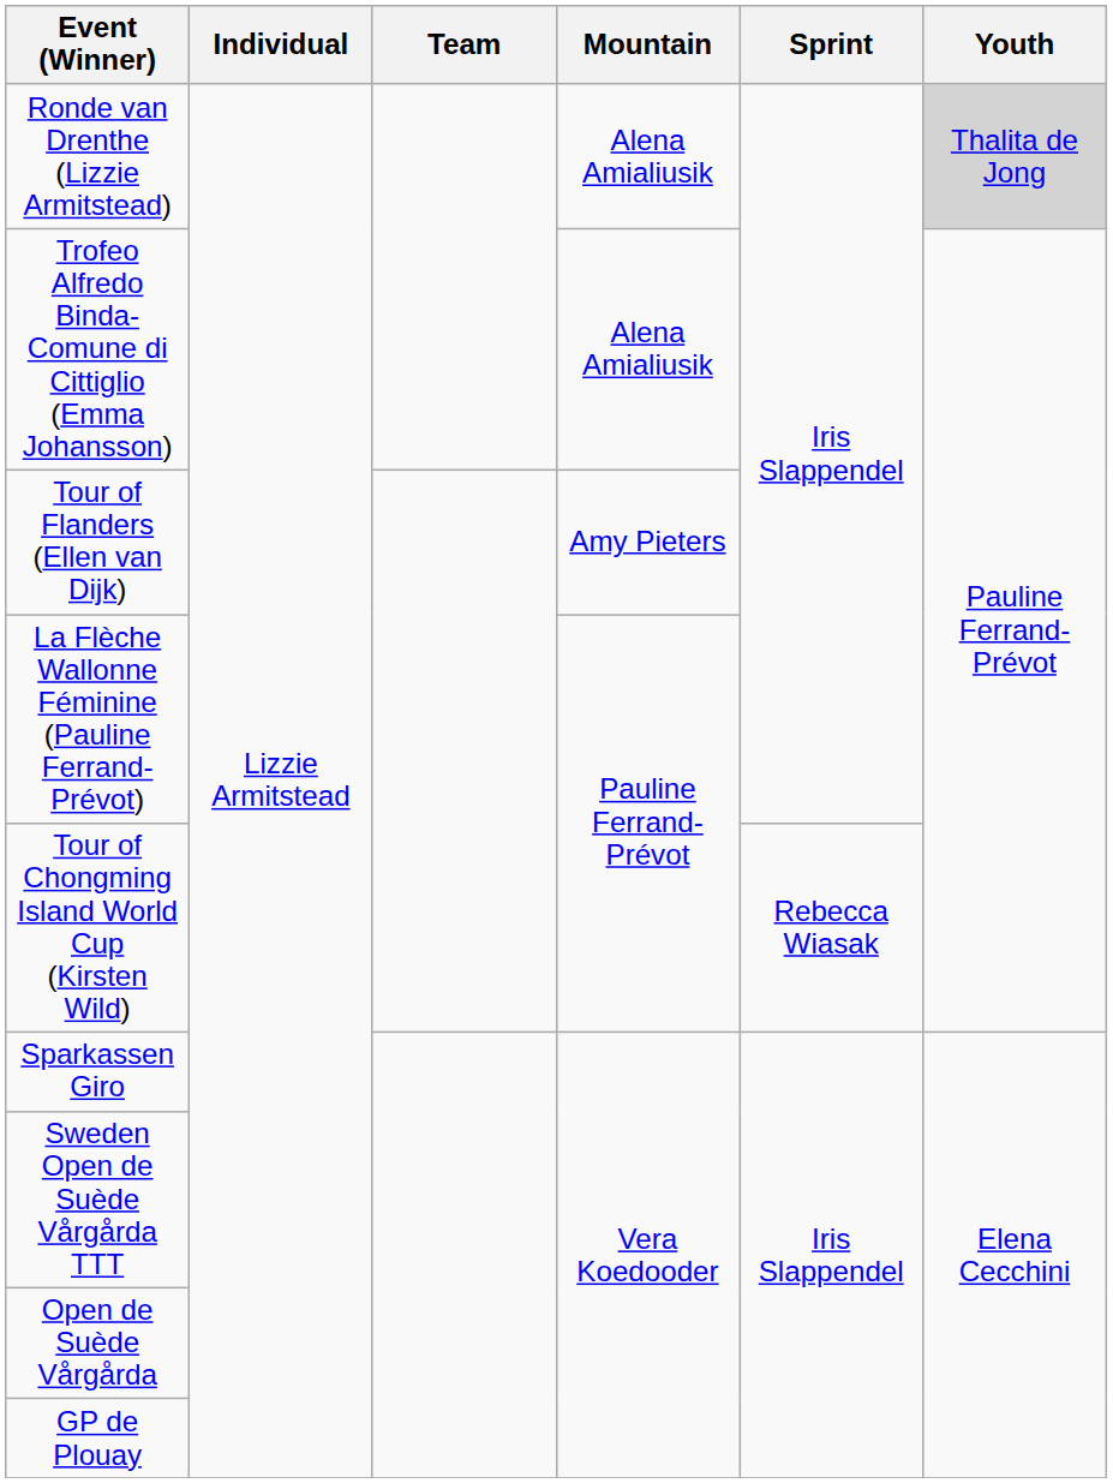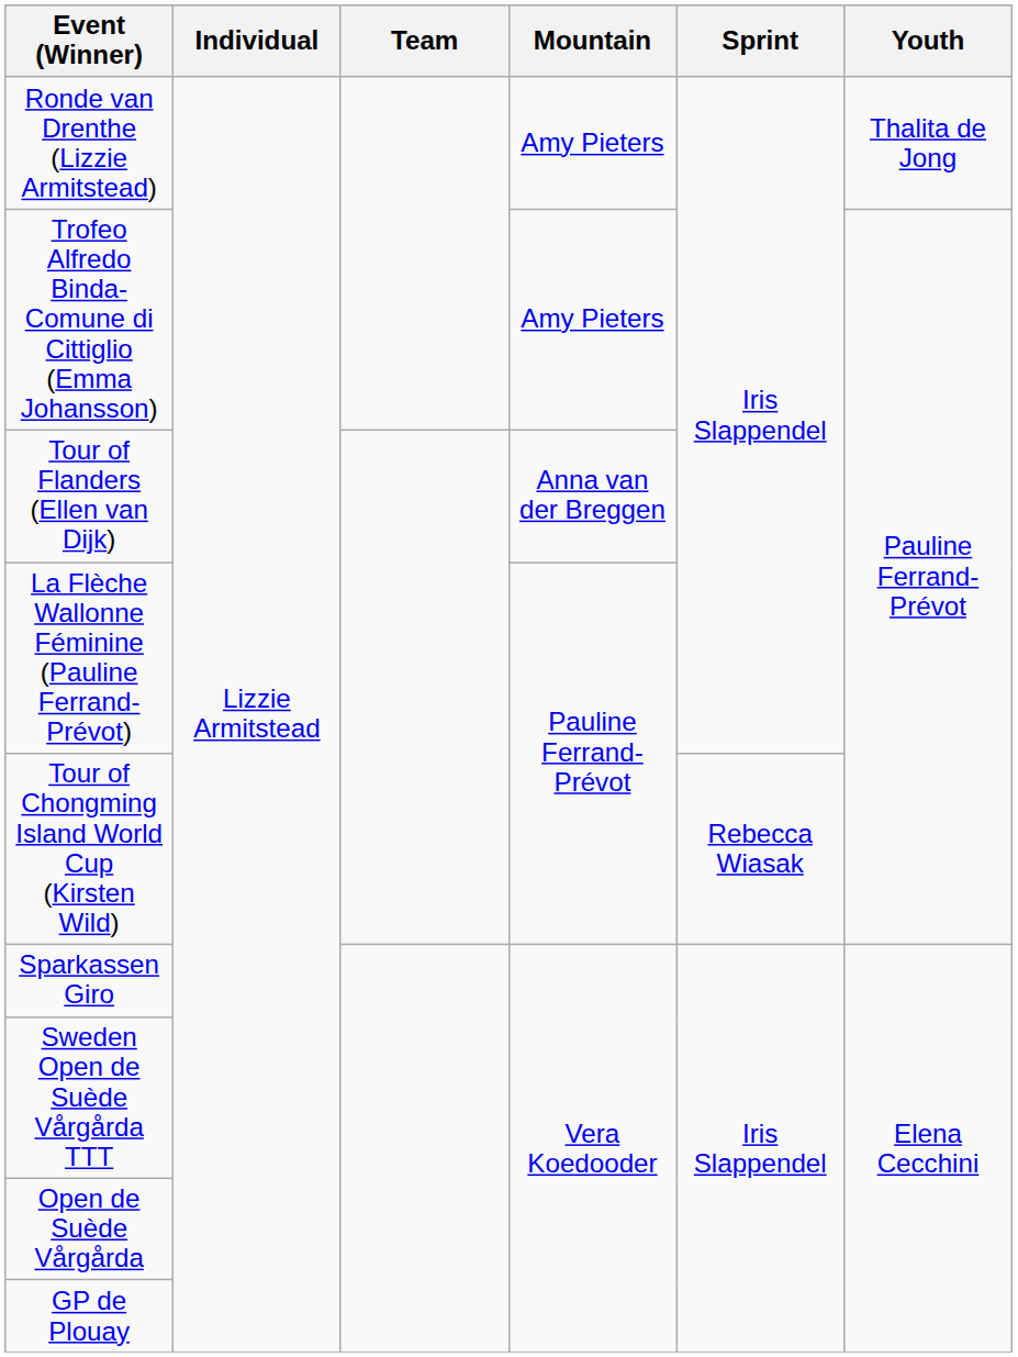Ronde van Drenthe (Lizzie Armitstead) | Mountain: Alena Amialiusik -> Amy Pieters
Ronde van Drenthe (Lizzie Armitstead) | Youth: lightgrey background -> no background
Trofeo Alfredo Binda-Comune di Cittiglio (Emma Johansson) | Mountain: Alena Amialiusik -> Amy Pieters
Tour of Flanders (Ellen van Dijk) | Mountain: Amy Pieters -> Anna van der Breggen
